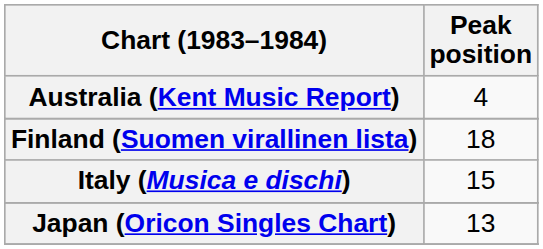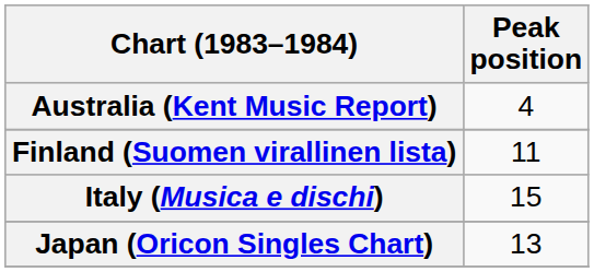Finland (Suomen virallinen lista) | Peak position: 18 -> 11
